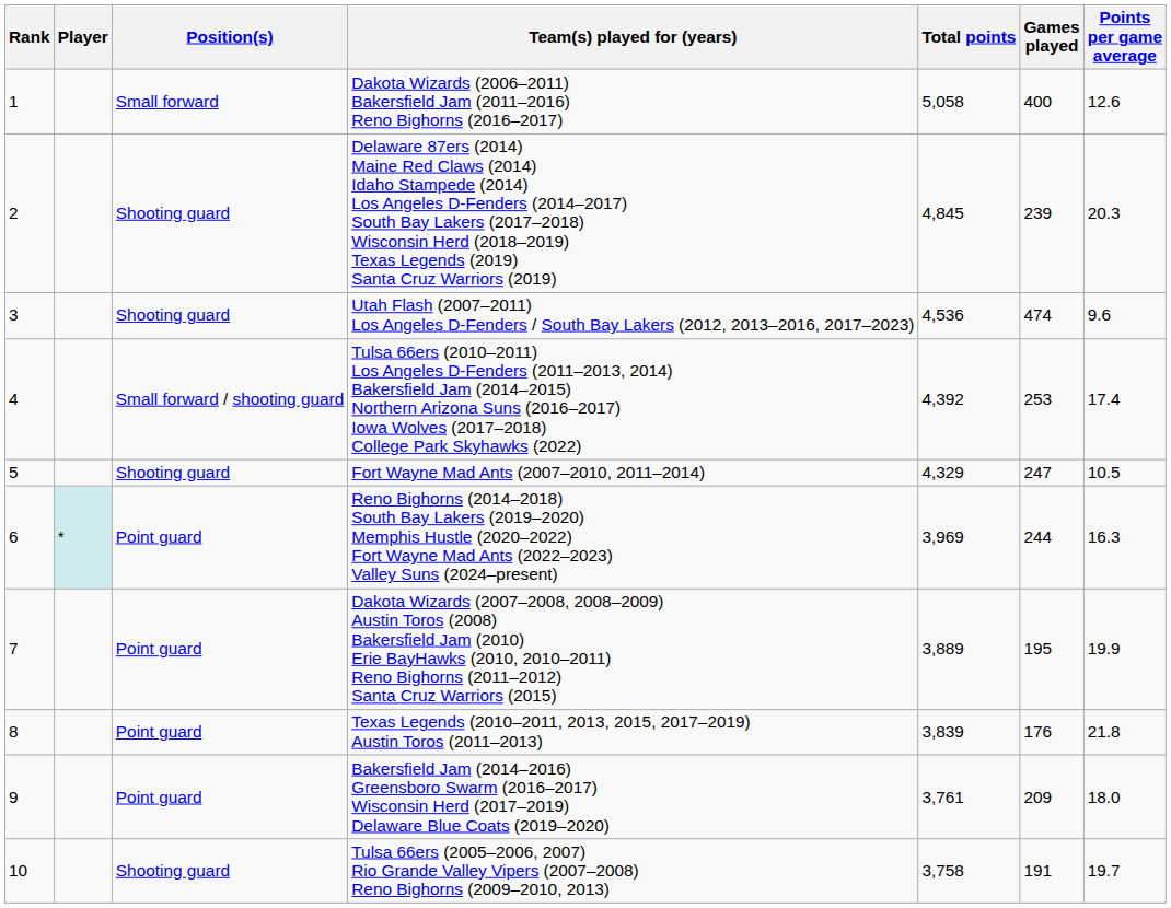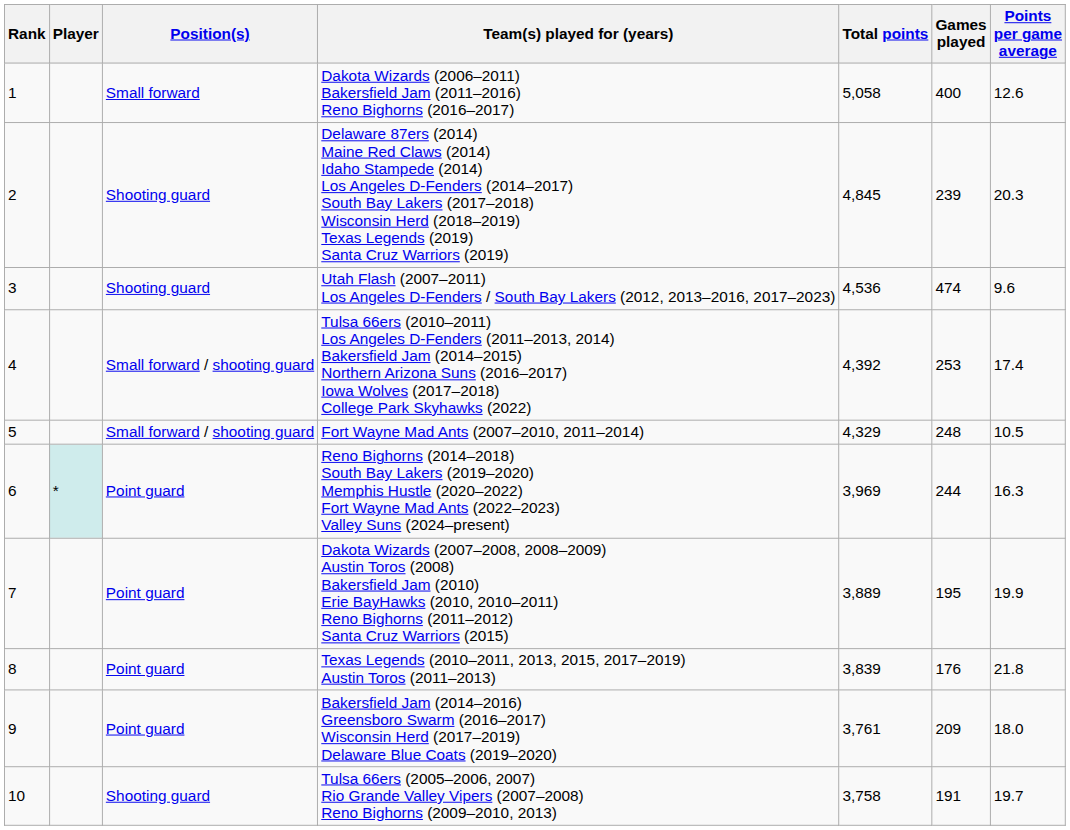Fort Wayne Mad Ants (2007–2010, 2011–2014) | Position(s): Shooting guard -> Small forward / shooting guard
Fort Wayne Mad Ants (2007–2010, 2011–2014) | Games played: 247 -> 248
